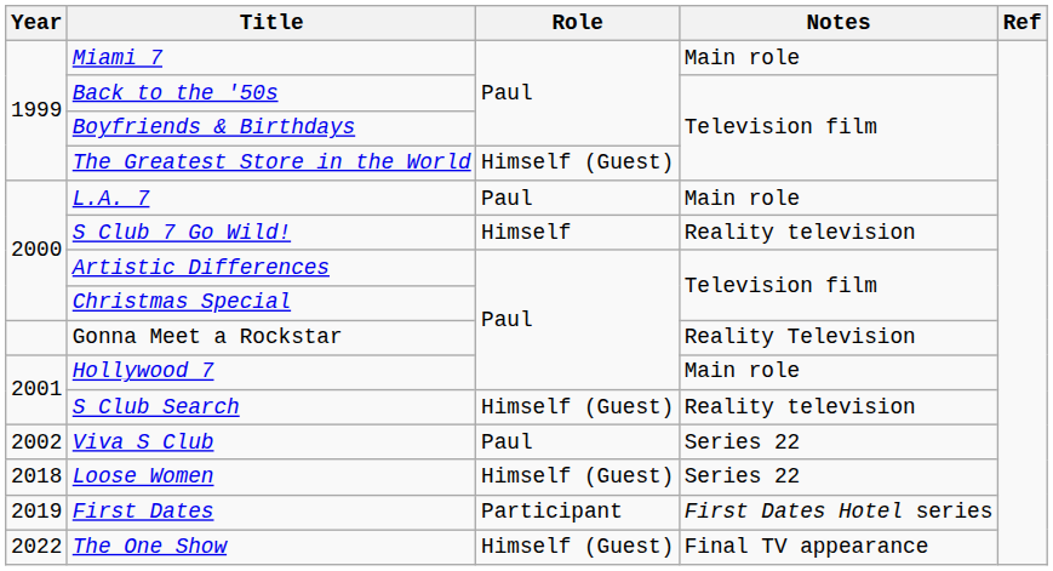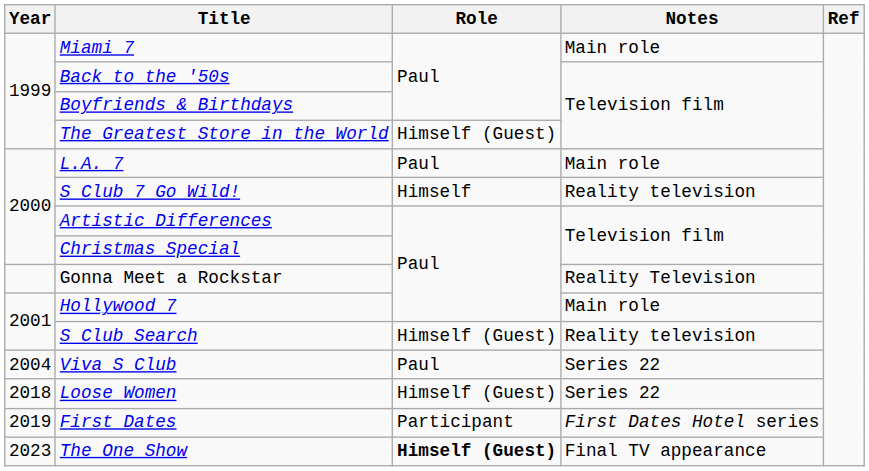Viva S Club | Year: 2002 -> 2004
The One Show | Year: 2022 -> 2023
The One Show | Role: normal -> bold
